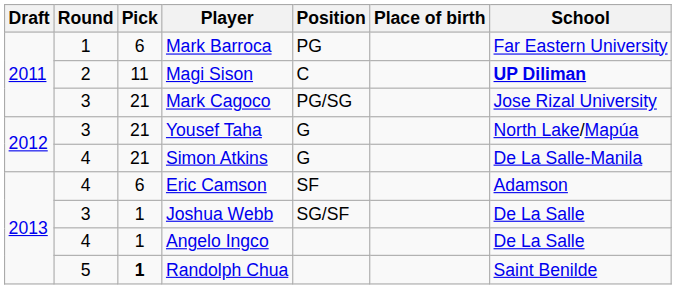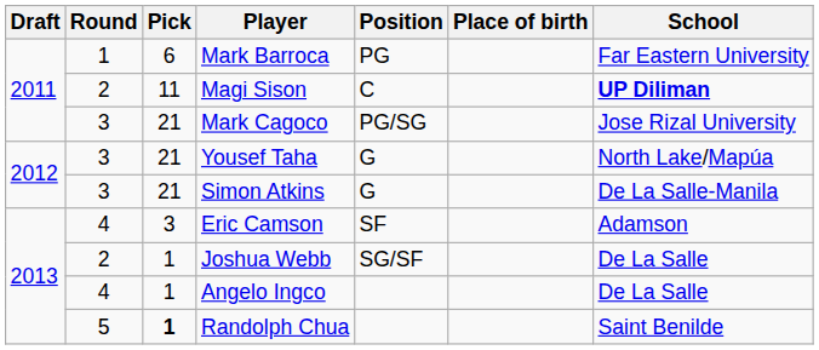Simon Atkins | Round: 4 -> 3
Eric Camson | Pick: 6 -> 3
Joshua Webb | Round: 3 -> 2
